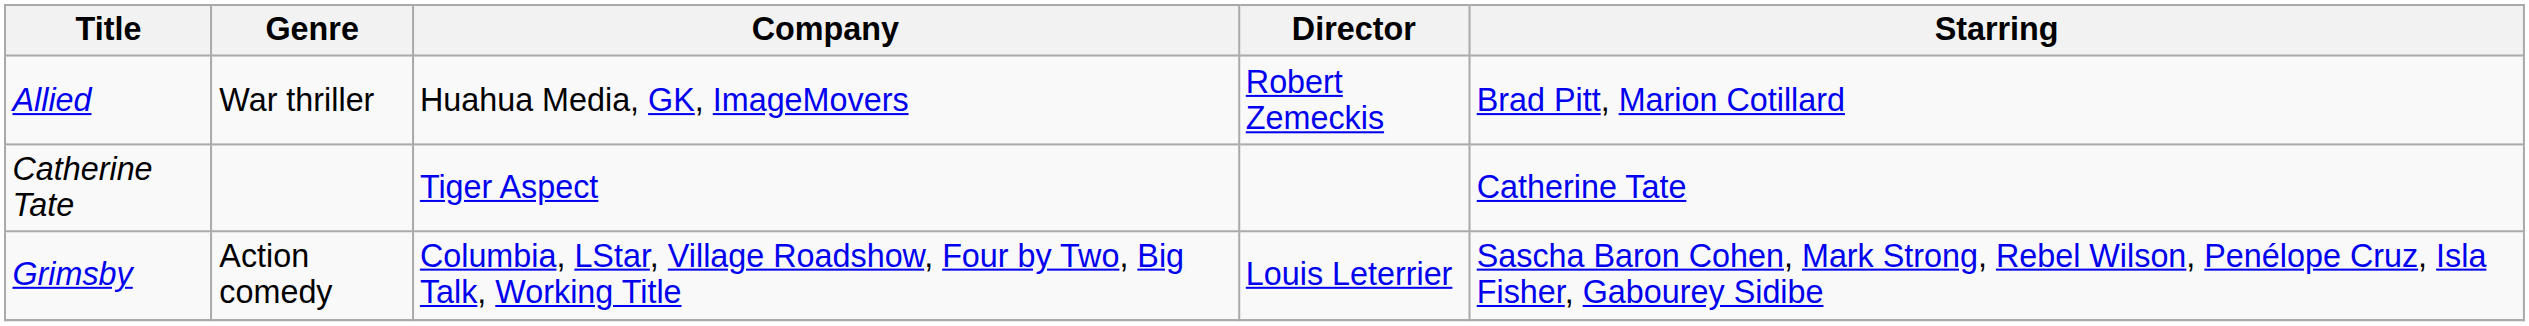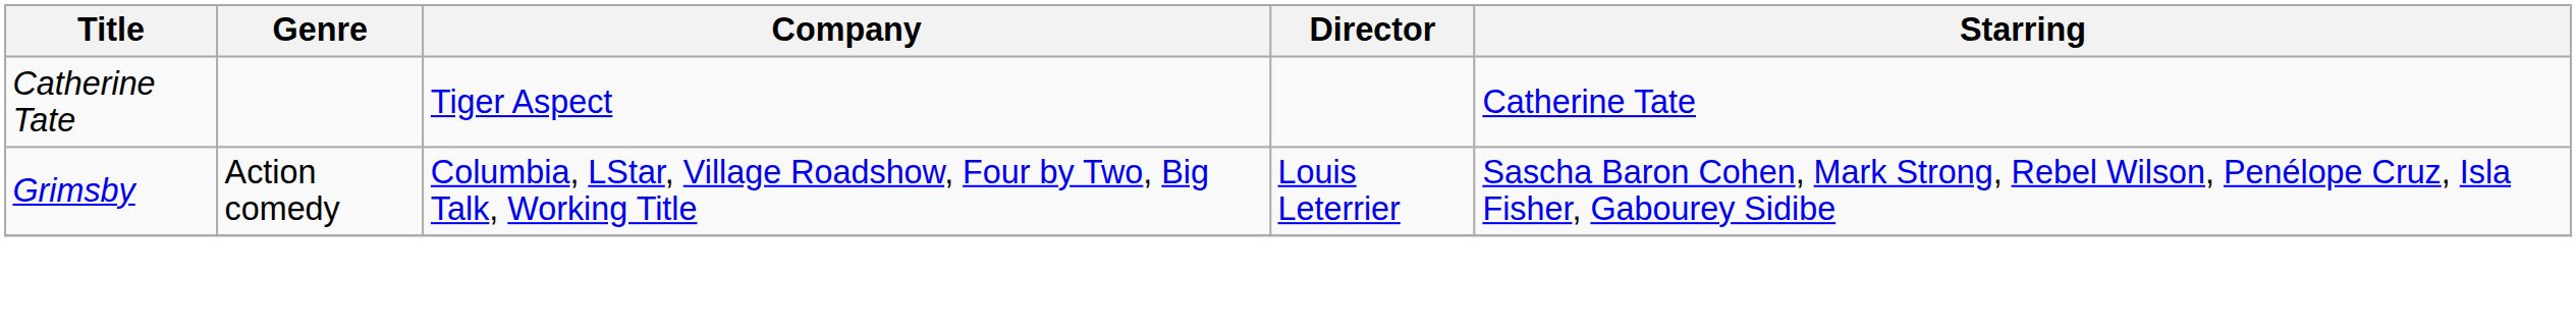- row: Allied | War thriller | Huahua Media, GK, ImageMovers | Robert Zemeckis | Brad Pitt, Marion Cotillard
